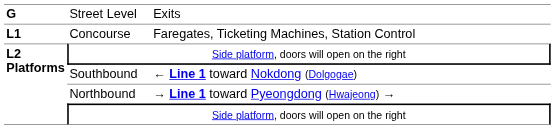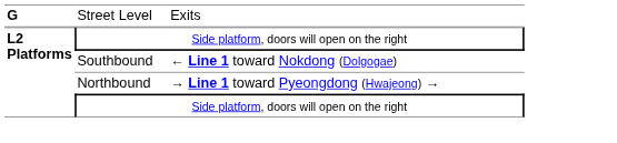- row: L1 | Concourse | Faregates, Ticketing Machines, Station Control
